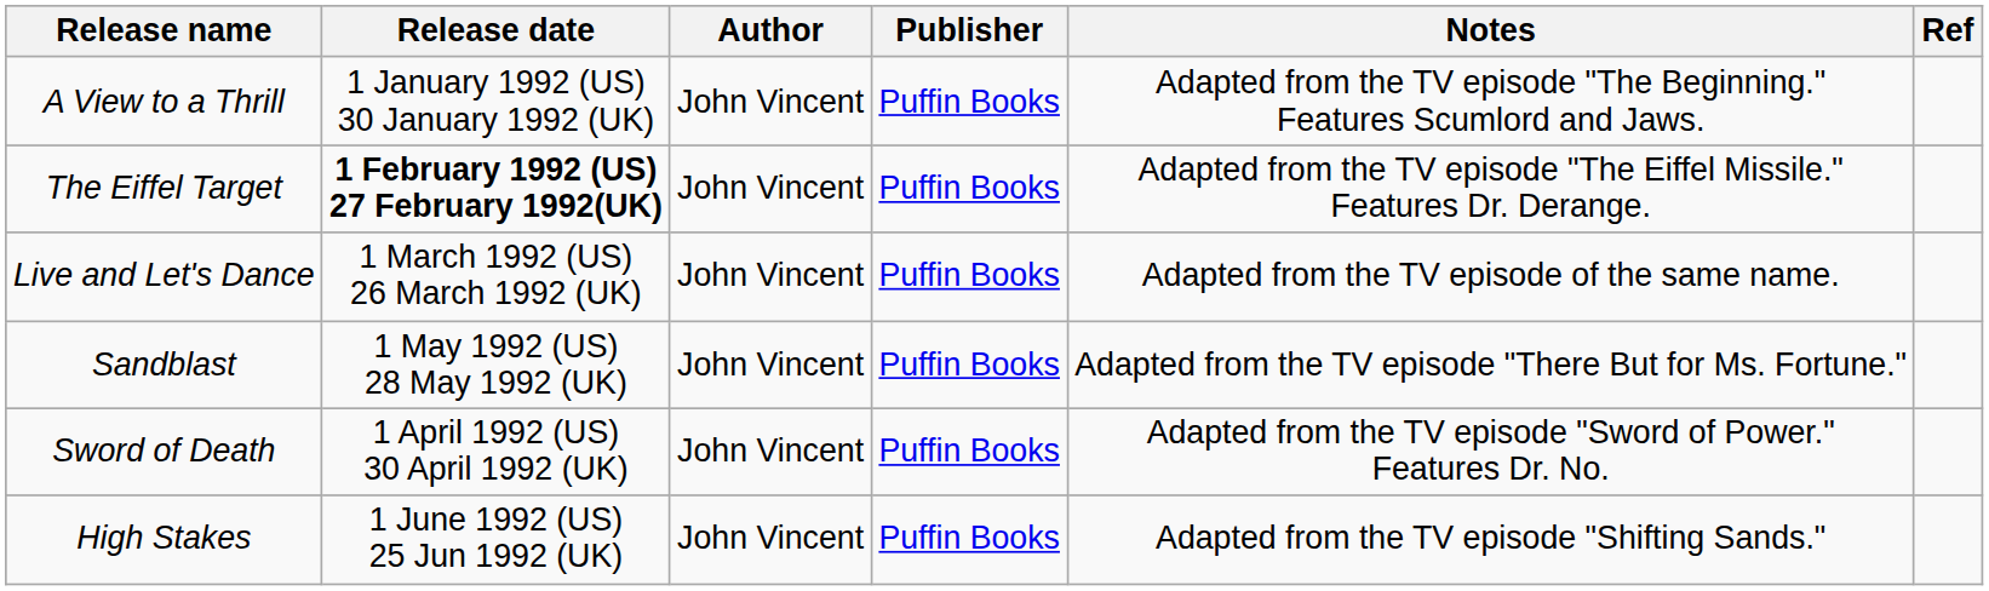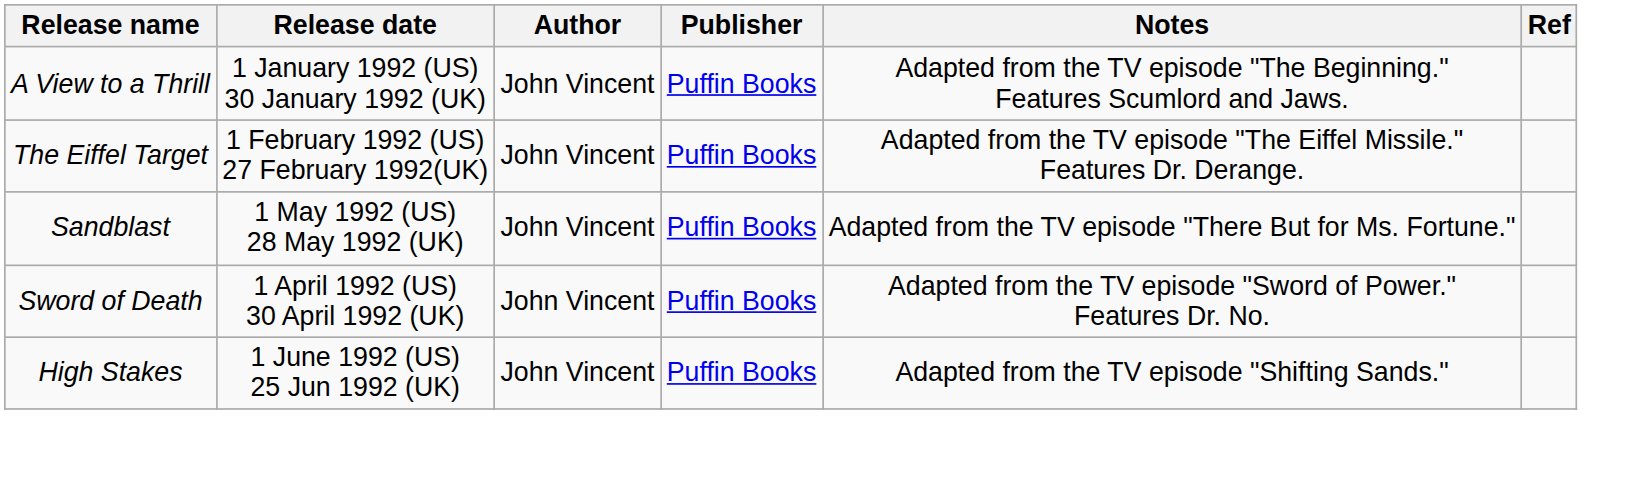The Eiffel Target | Release date: bold -> normal
- row: Live and Let's Dance | 1 March 1992 (US) 26 March 1992 (UK) | John Vincent | Puffin Books | Adapted from the TV episode of the same name.
